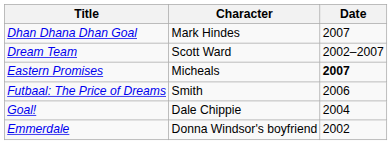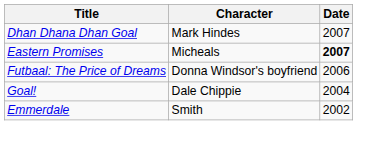- row: Dream Team | Scott Ward | 2002–2007
Futbaal: The Price of Dreams | Character: Smith -> Donna Windsor's boyfriend
Emmerdale | Character: Donna Windsor's boyfriend -> Smith
